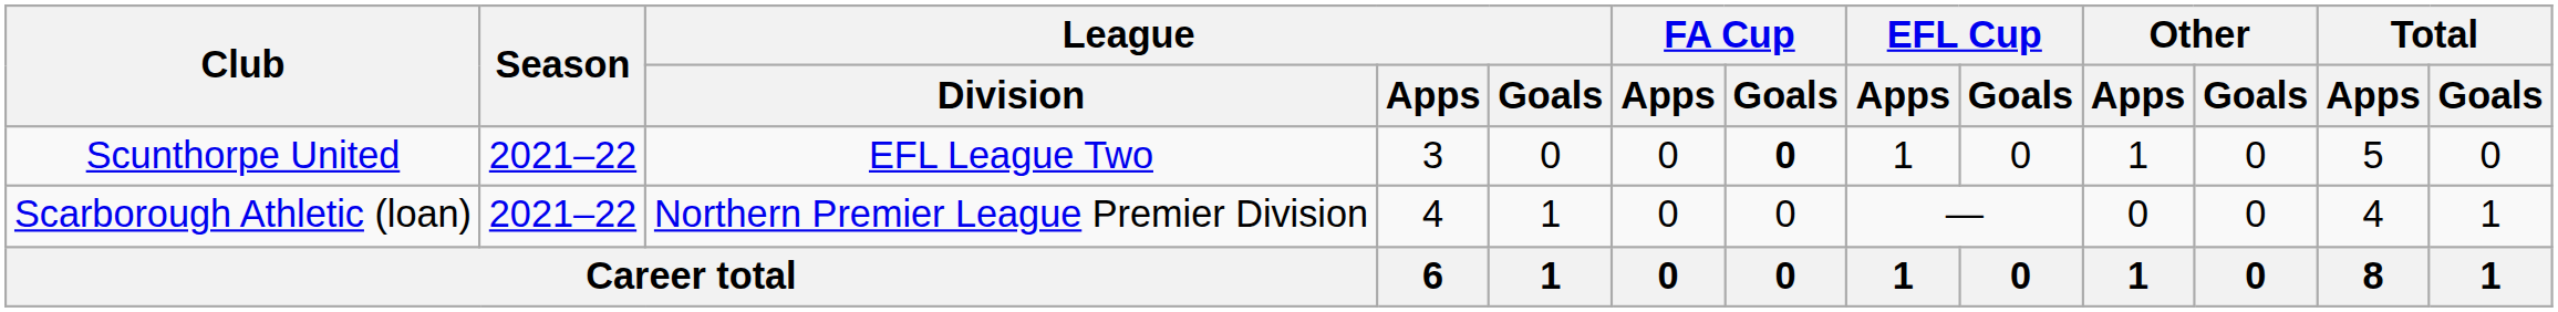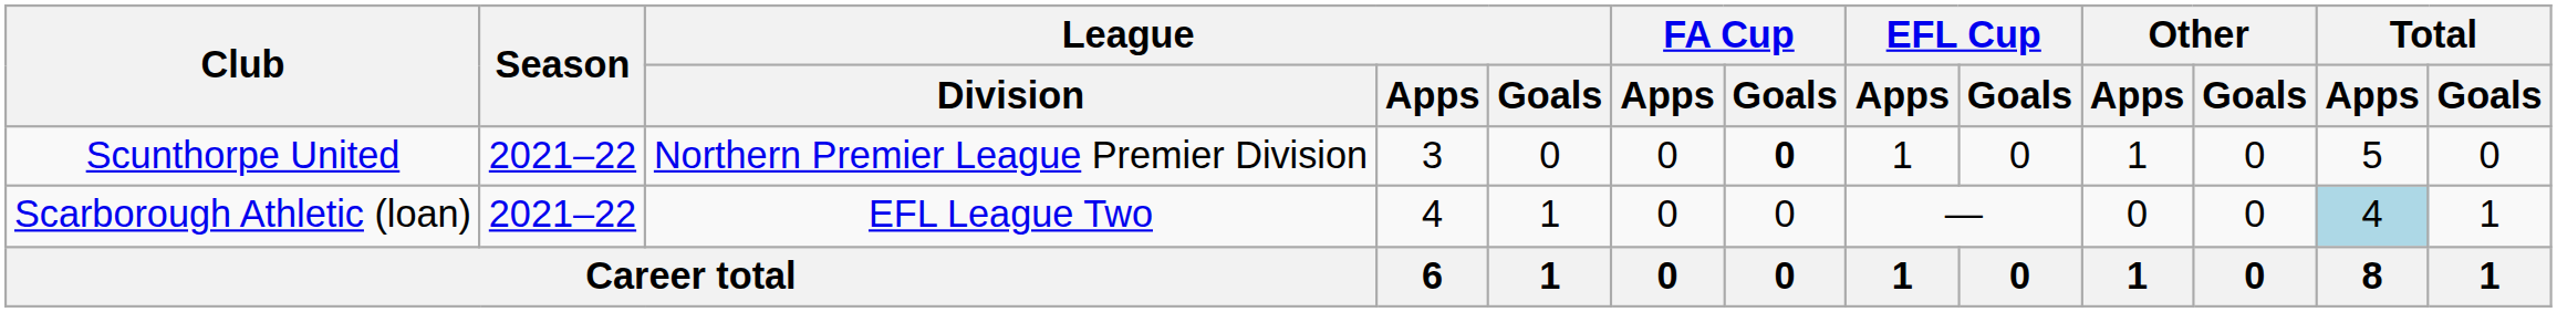Scunthorpe United | League / Division: EFL League Two -> Northern Premier League Premier Division
Scarborough Athletic (loan) | League / Division: Northern Premier League Premier Division -> EFL League Two
Scarborough Athletic (loan) | Total / Apps: no background -> lightblue background
